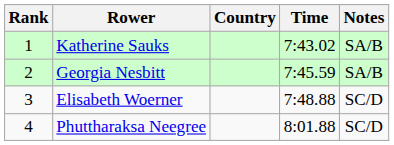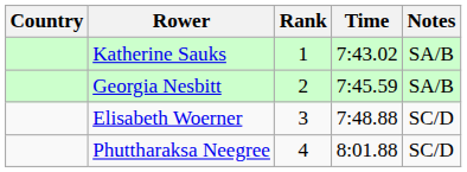columns swapped: Rank <-> Country
